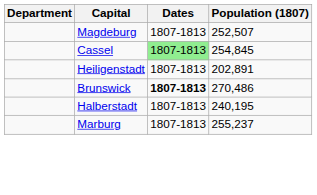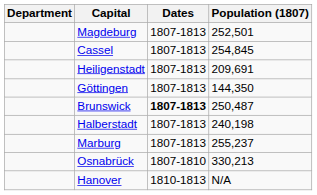Magdeburg | Population (1807): 252,507 -> 252,501
Cassel | Dates: lightgreen background -> no background
Heiligenstadt | Population (1807): 202,891 -> 209,691
+ row: Göttingen | 1807-1813 | 144,350
Brunswick | Population (1807): 270,486 -> 250,487
Halberstadt | Population (1807): 240,195 -> 240,198
+ row: Osnabrück | 1807-1810 | 330,213
+ row: Hanover | 1810-1813 | N/A
